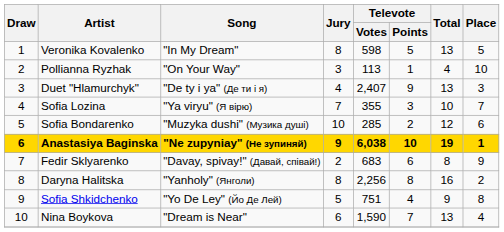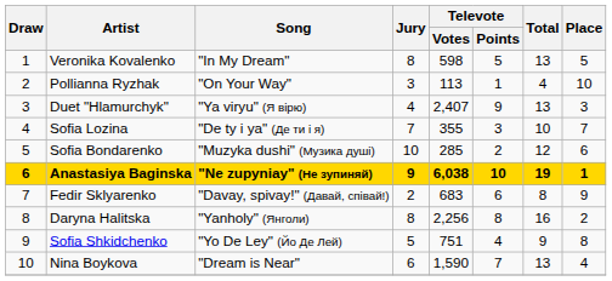Duet "Hlamurchyk" | Song: "De ty i ya" (Де ти і я) -> "Ya viryu" (Я вірю)
Sofia Lozina | Song: "Ya viryu" (Я вірю) -> "De ty i ya" (Де ти і я)
